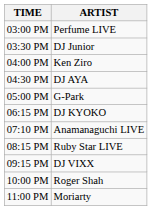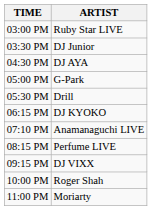03:00 PM | ARTIST: Perfume LIVE -> Ruby Star LIVE
- row: 04:00 PM | Ken Ziro
+ row: 05:30 PM | Drill
08:15 PM | ARTIST: Ruby Star LIVE -> Perfume LIVE
